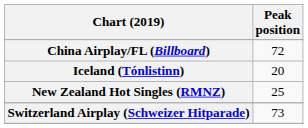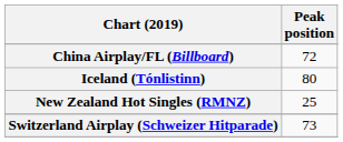Iceland (Tónlistinn) | Peak position: 20 -> 80
